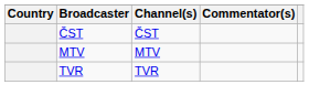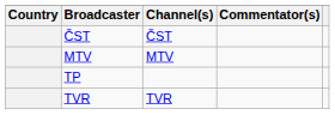+ row: TP
